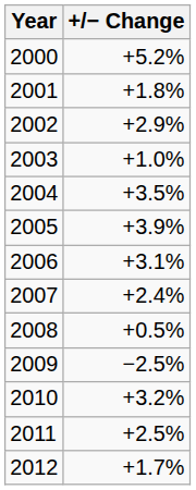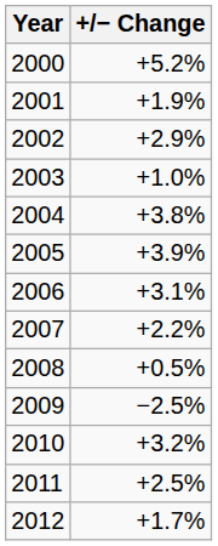2001 | +/− Change: +1.8% -> +1.9%
2004 | +/− Change: +3.5% -> +3.8%
2007 | +/− Change: +2.4% -> +2.2%
